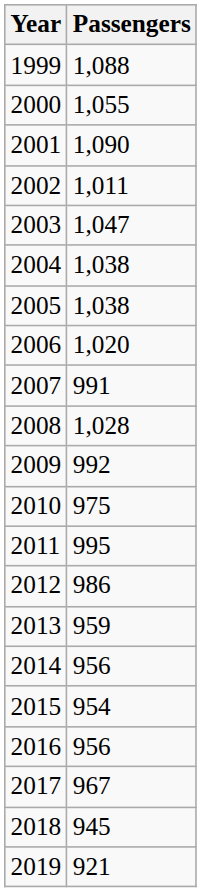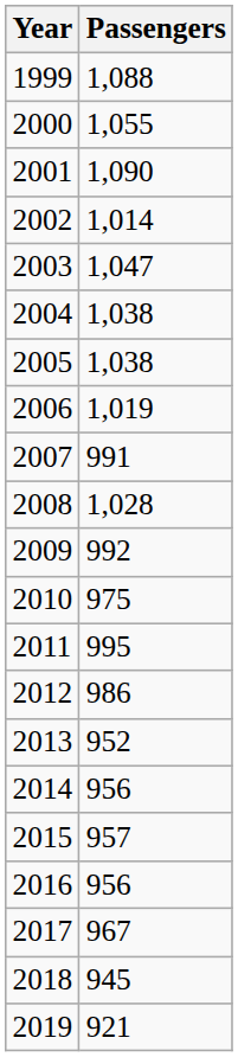2002 | Passengers: 1,011 -> 1,014
2006 | Passengers: 1,020 -> 1,019
2013 | Passengers: 959 -> 952
2015 | Passengers: 954 -> 957
